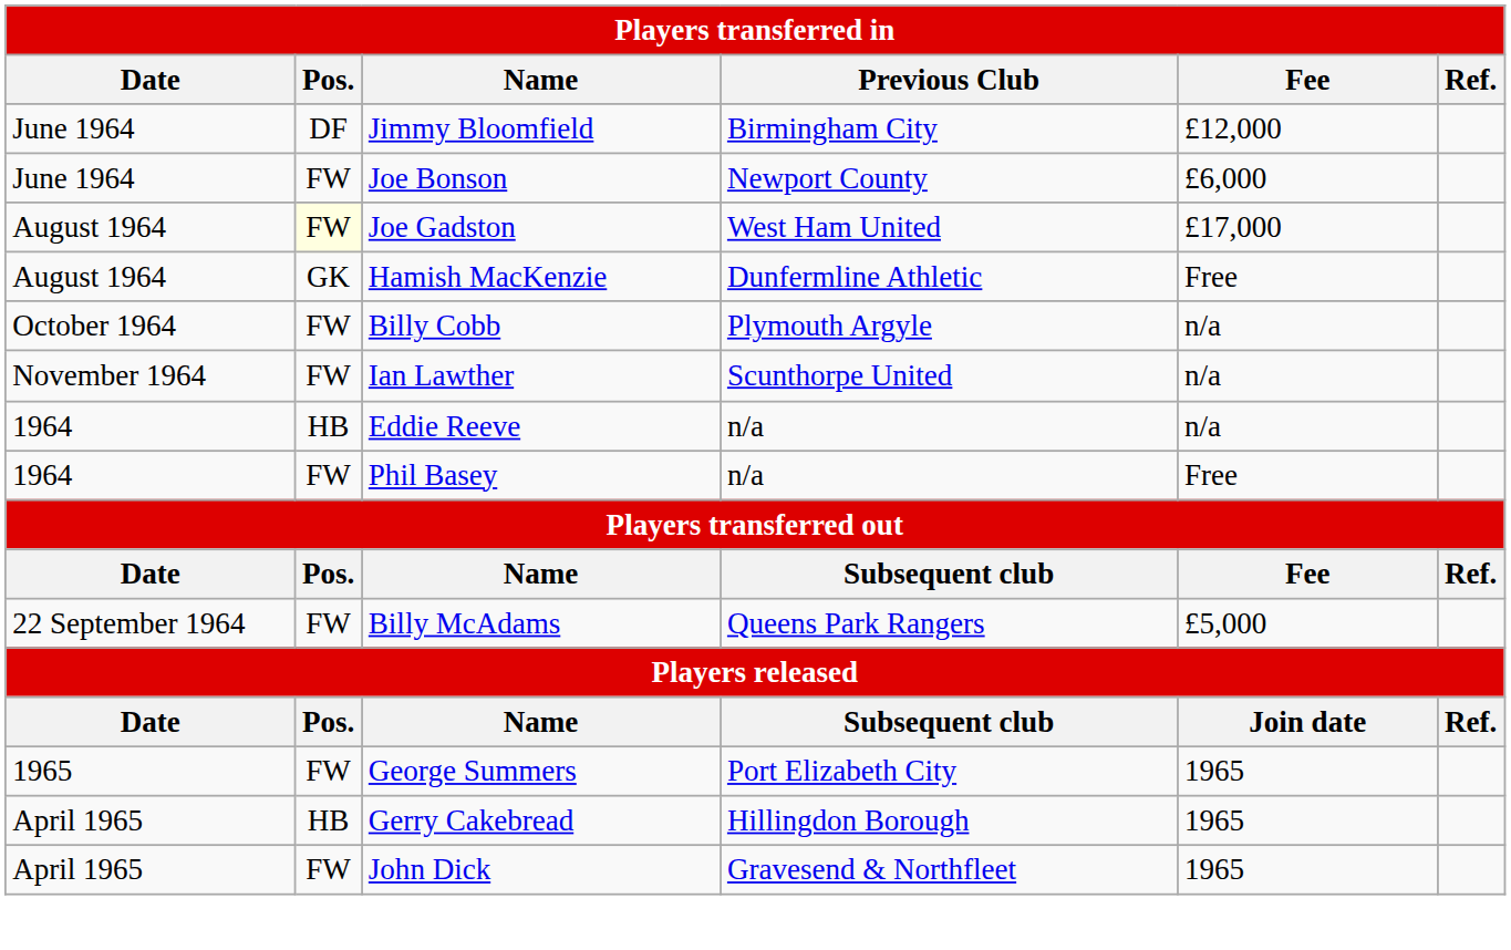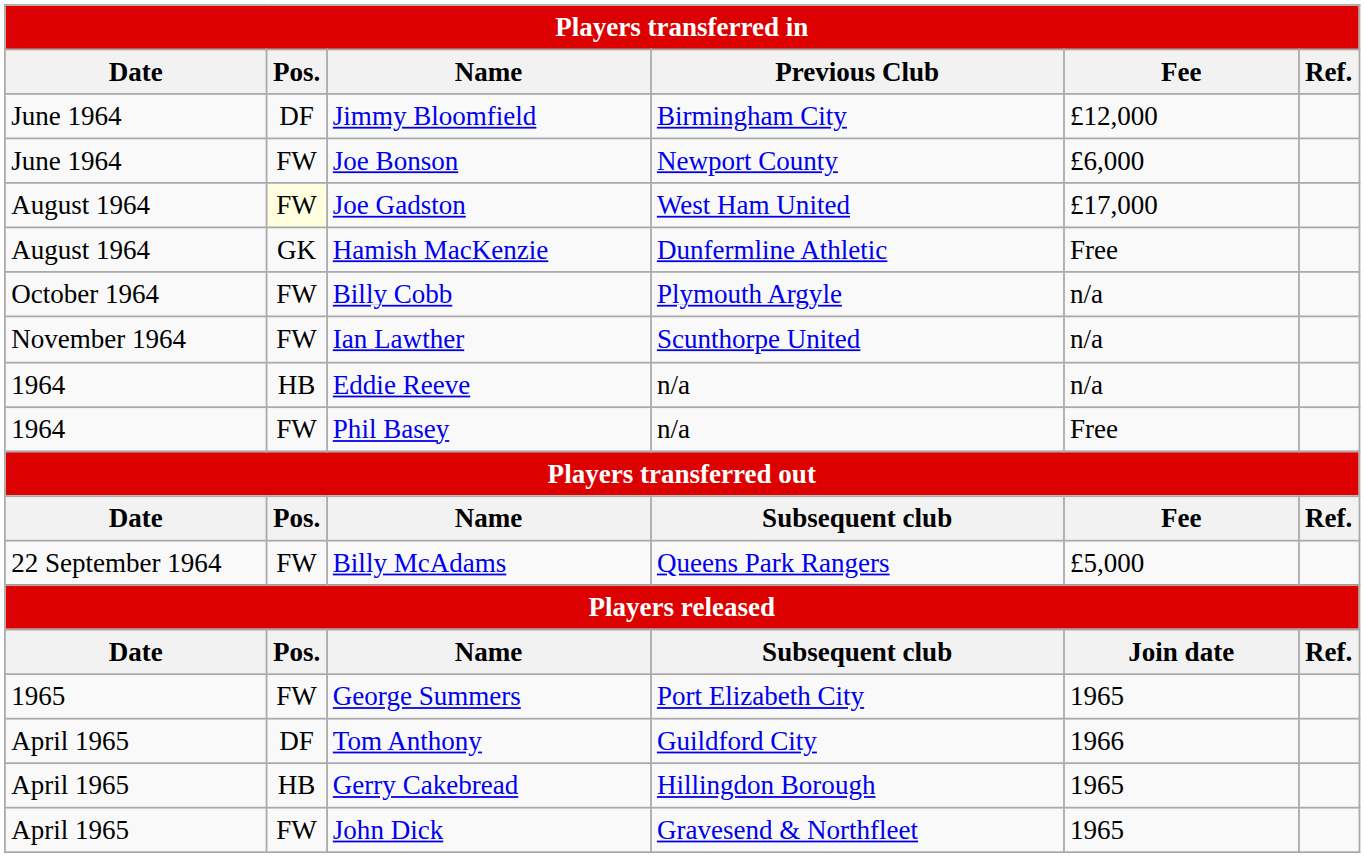+ row: April 1965 | DF | Tom Anthony | Guildford City | 1966
